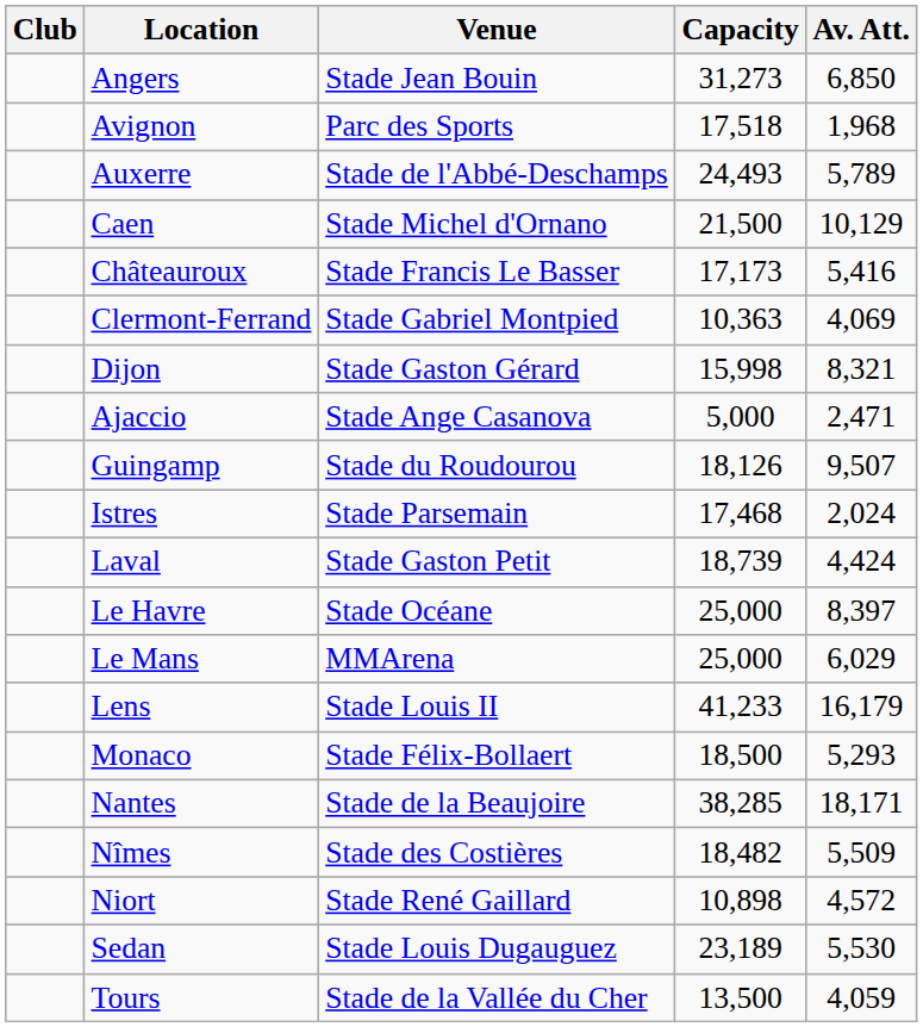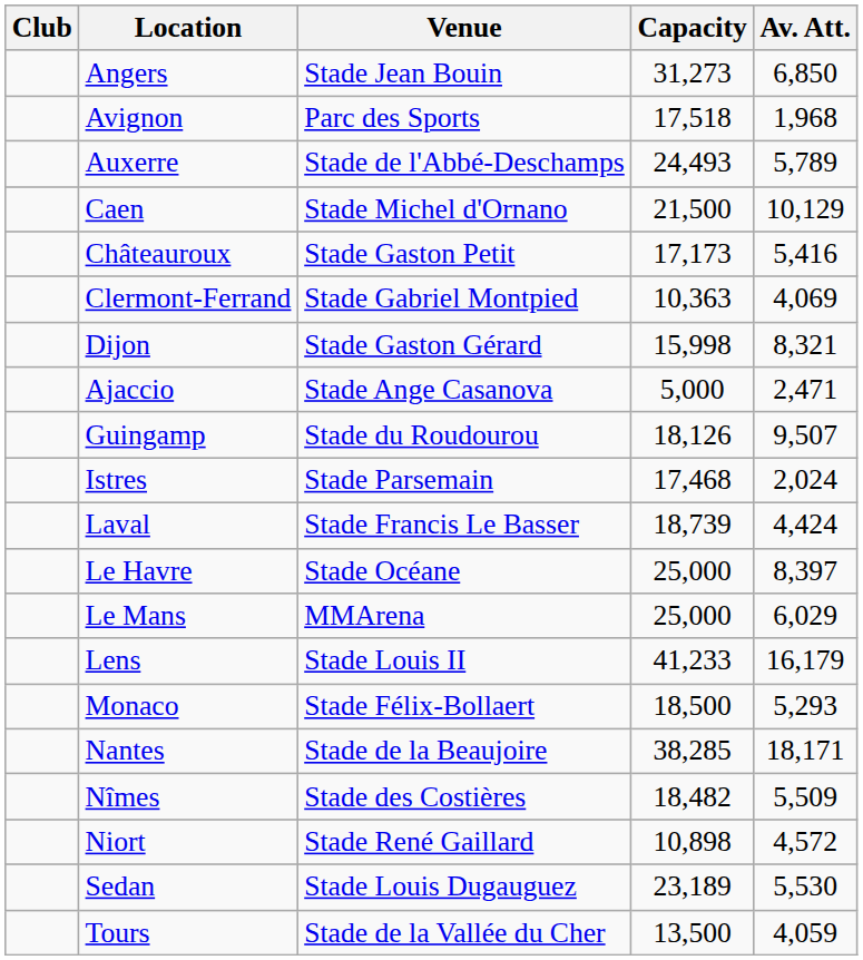Châteauroux | Venue: Stade Francis Le Basser -> Stade Gaston Petit
Laval | Venue: Stade Gaston Petit -> Stade Francis Le Basser
